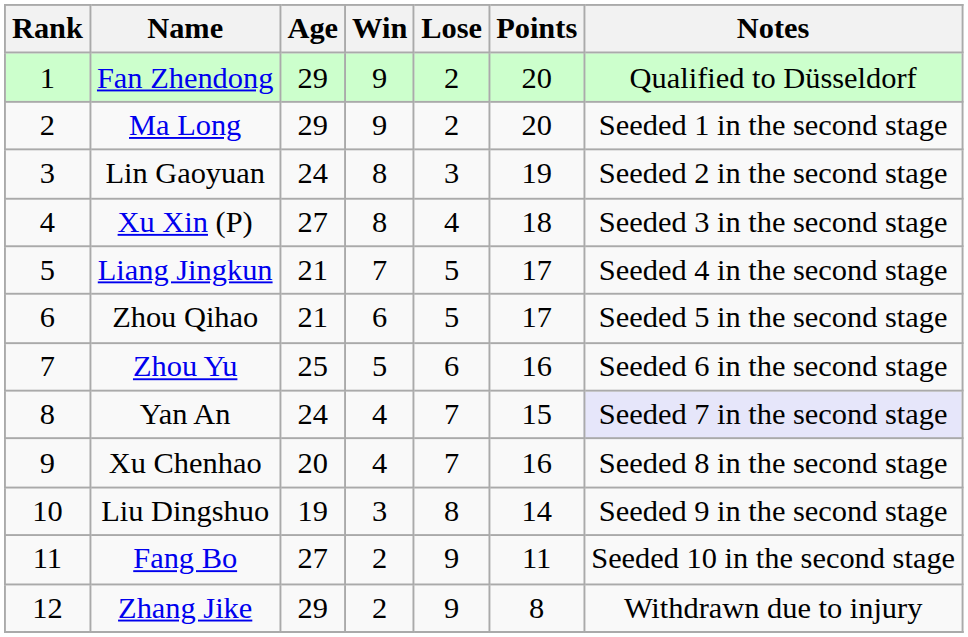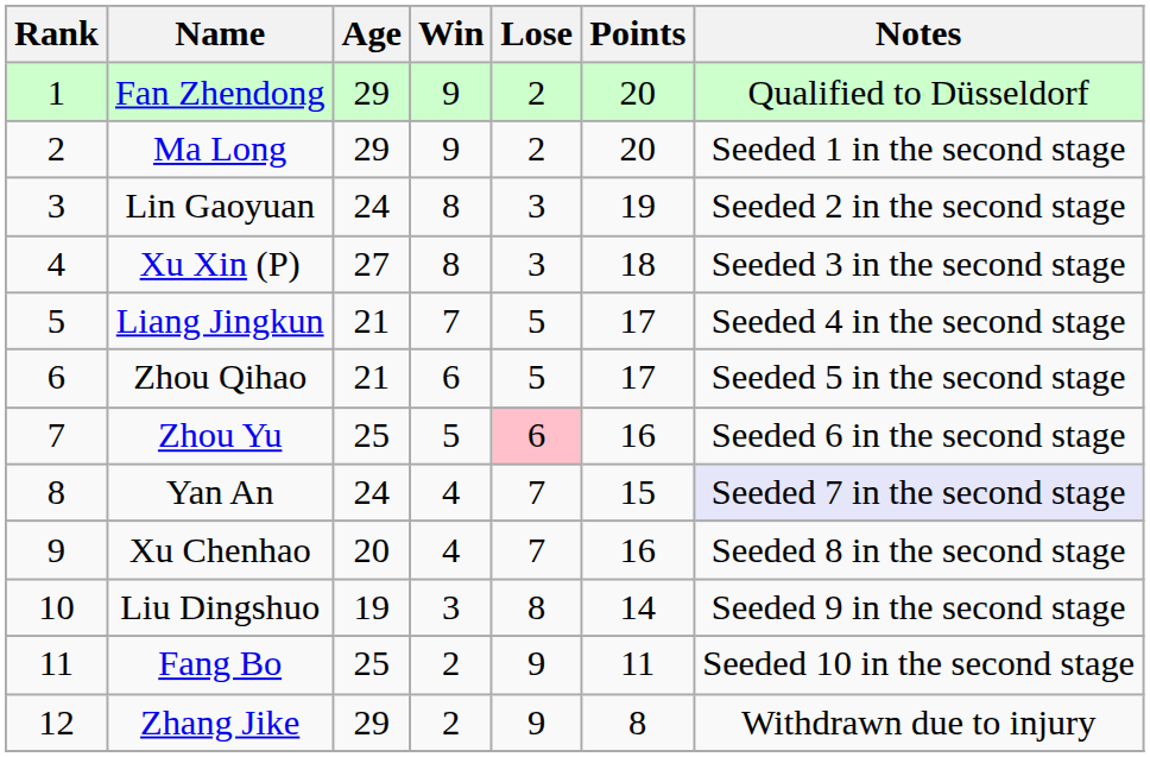Xu Xin (P) | Lose: 4 -> 3
Zhou Yu | Lose: no background -> pink background
Fang Bo | Age: 27 -> 25
